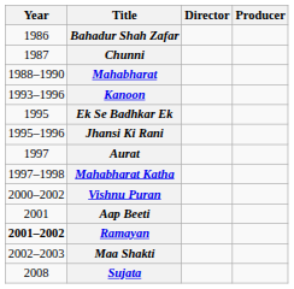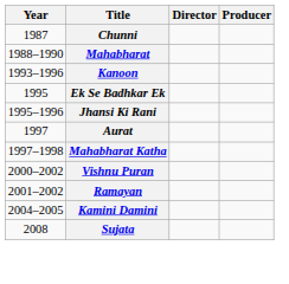- row: 1986 | Bahadur Shah Zafar
- row: 2001 | Aap Beeti
Ramayan | Year: bold -> normal
- row: 2002–2003 | Maa Shakti
+ row: 2004–2005 | Kamini Damini
